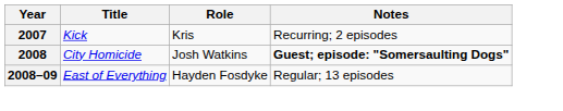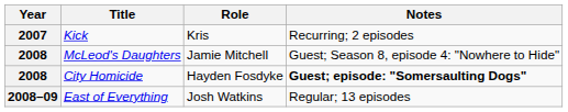+ row: 2008 | McLeod's Daughters | Jamie Mitchell | Guest; Season 8, episode 4: "Nowhere to Hide"
City Homicide | Role: Josh Watkins -> Hayden Fosdyke
East of Everything | Role: Hayden Fosdyke -> Josh Watkins
